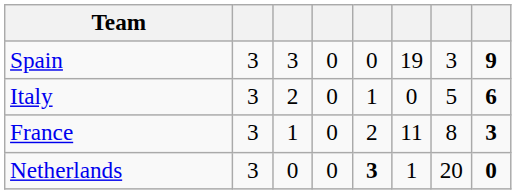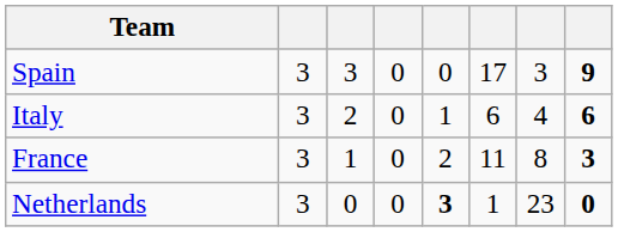Spain | column 6: 19 -> 17
Italy | column 6: 0 -> 6
Italy | column 7: 5 -> 4
Netherlands | column 7: 20 -> 23
